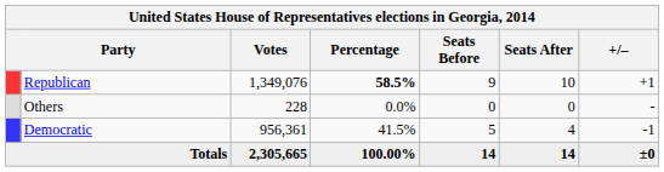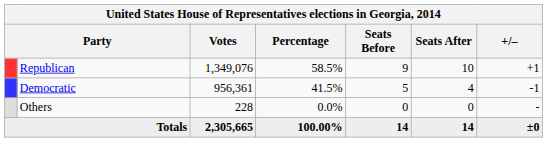Republican | Percentage: bold -> normal
rows swapped: Democratic <-> Others
